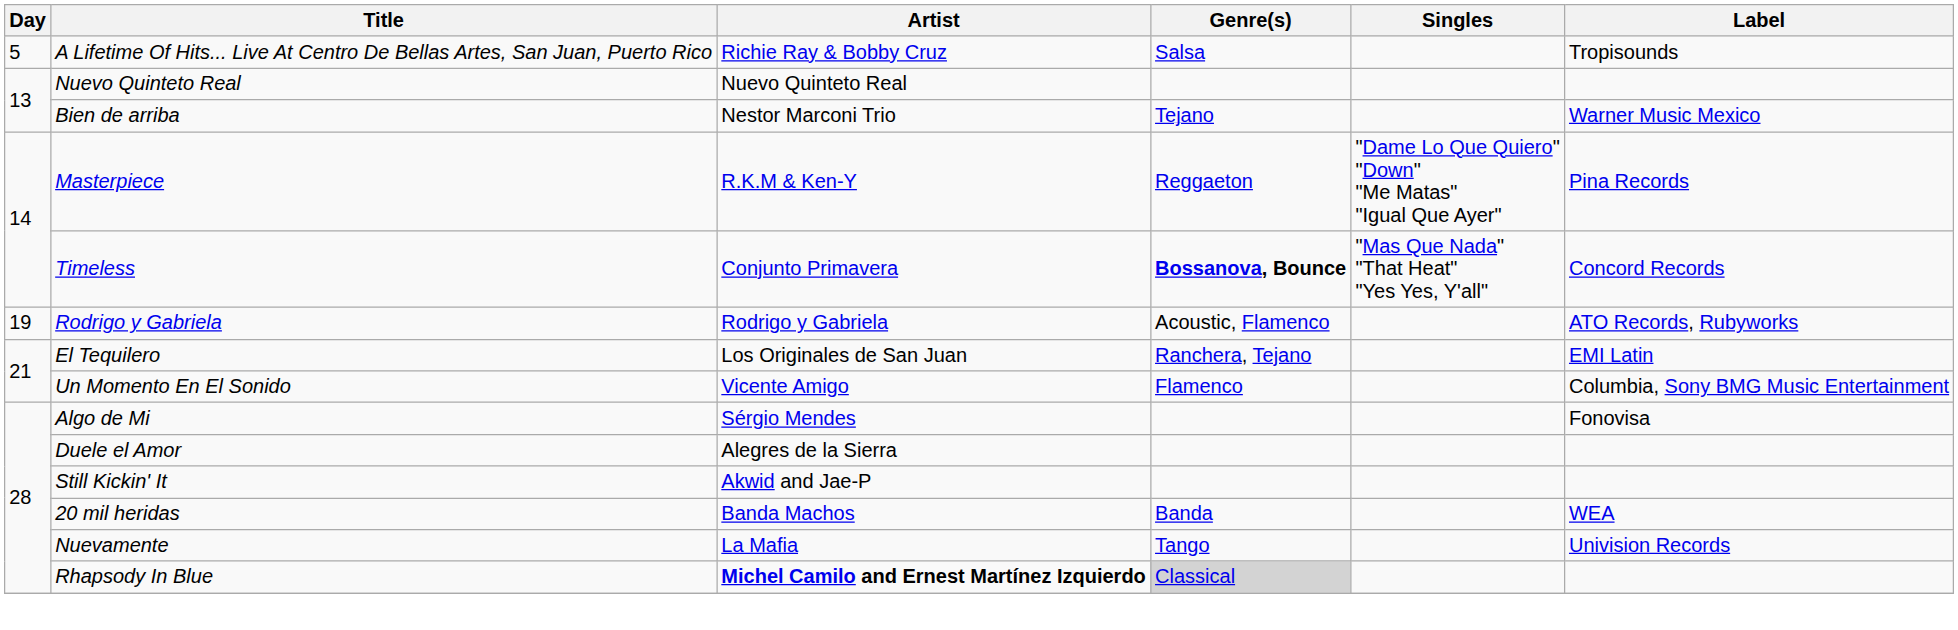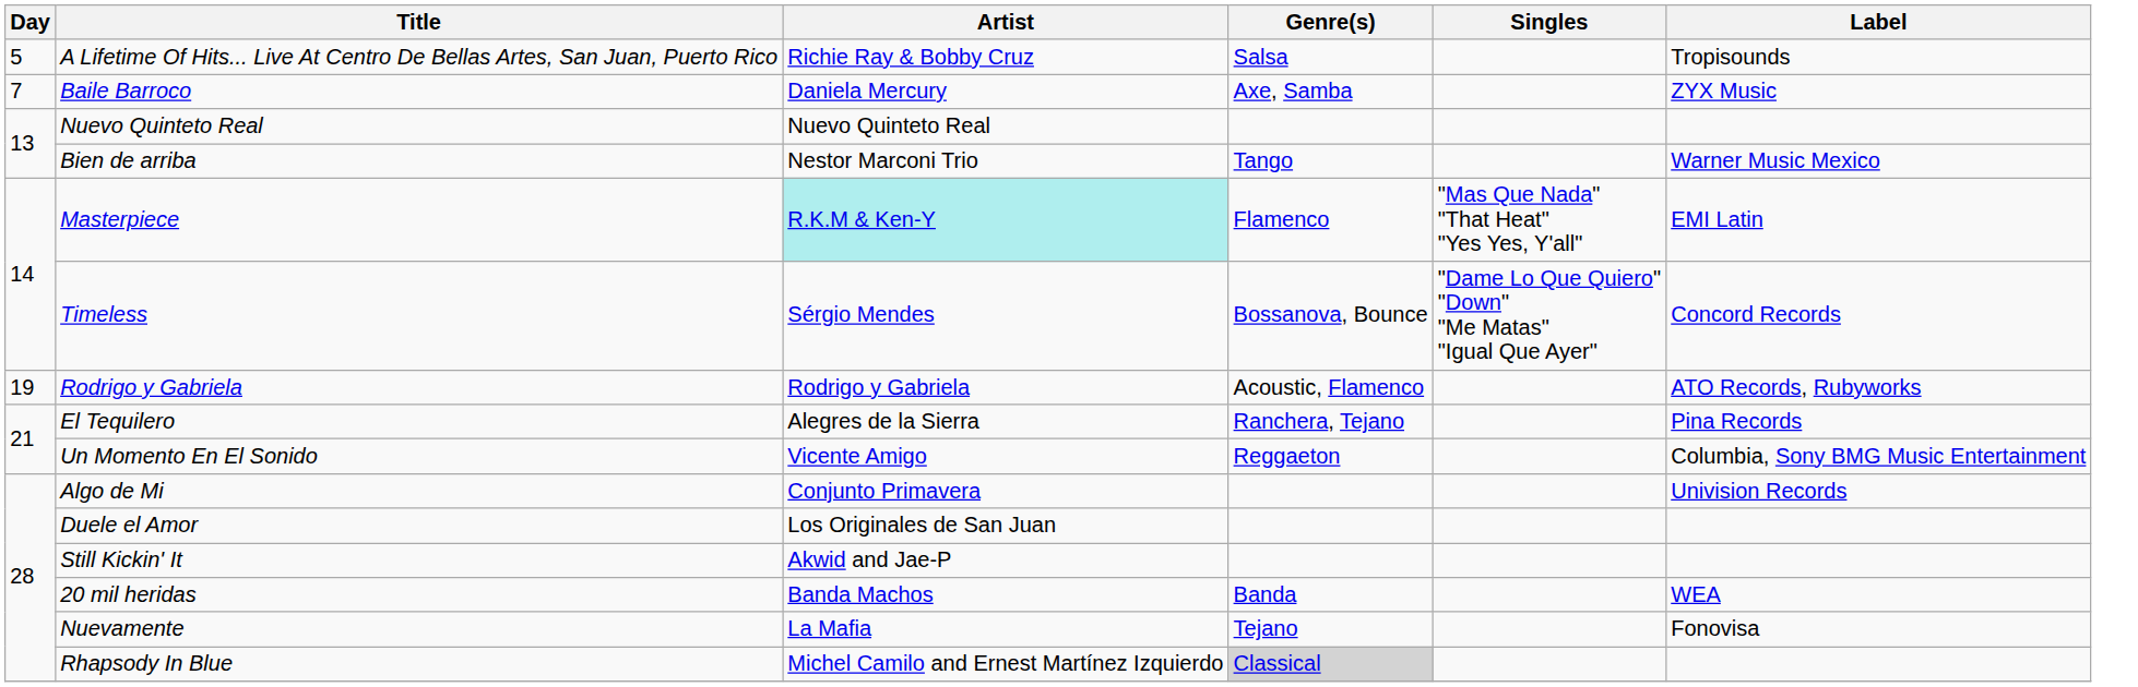+ row: 7 | Baile Barroco | Daniela Mercury | Axe, Samba | ZYX Music
Bien de arriba | Genre(s): Tejano -> Tango
Masterpiece | Artist: no background -> paleturquoise background
Masterpiece | Genre(s): Reggaeton -> Flamenco
Masterpiece | Singles: "Dame Lo Que Quiero" "Down" "Me Matas" "Igual Que Ayer" -> "Mas Que Nada" "That Heat" "Yes Yes, Y'all"
Masterpiece | Label: Pina Records -> EMI Latin
Timeless | Artist: Conjunto Primavera -> Sérgio Mendes
Timeless | Genre(s): bold -> normal
Timeless | Singles: "Mas Que Nada" "That Heat" "Yes Yes, Y'all" -> "Dame Lo Que Quiero" "Down" "Me Matas" "Igual Que Ayer"
El Tequilero | Artist: Los Originales de San Juan -> Alegres de la Sierra
El Tequilero | Label: EMI Latin -> Pina Records
Un Momento En El Sonido | Genre(s): Flamenco -> Reggaeton
Algo de Mi | Artist: Sérgio Mendes -> Conjunto Primavera
Algo de Mi | Label: Fonovisa -> Univision Records
Duele el Amor | Artist: Alegres de la Sierra -> Los Originales de San Juan
Nuevamente | Genre(s): Tango -> Tejano
Nuevamente | Label: Univision Records -> Fonovisa
Rhapsody In Blue | Artist: bold -> normal
